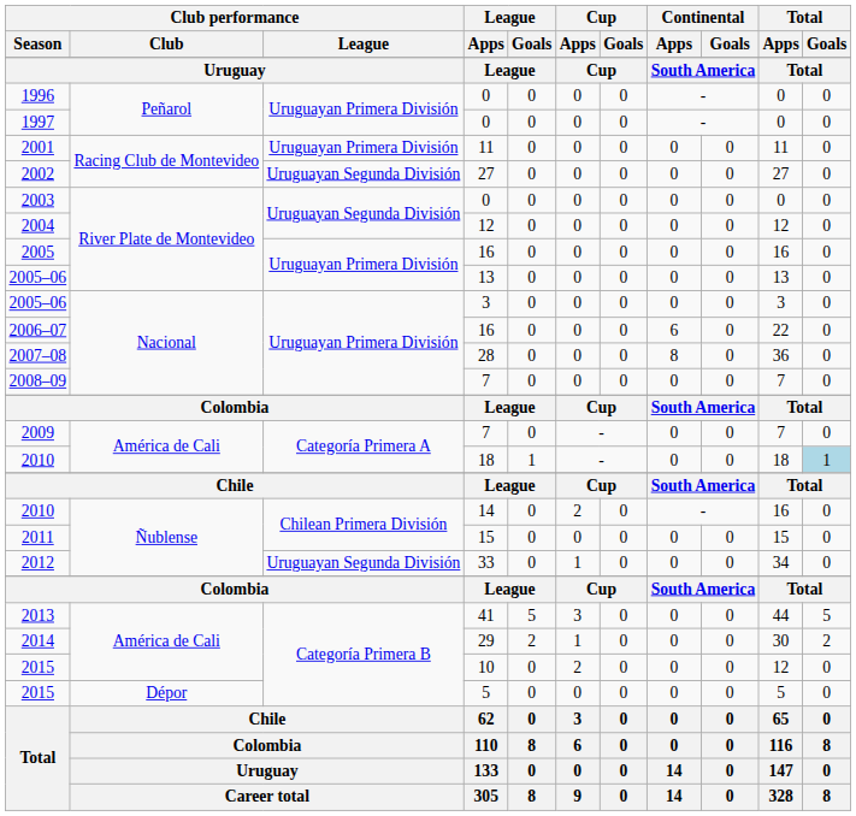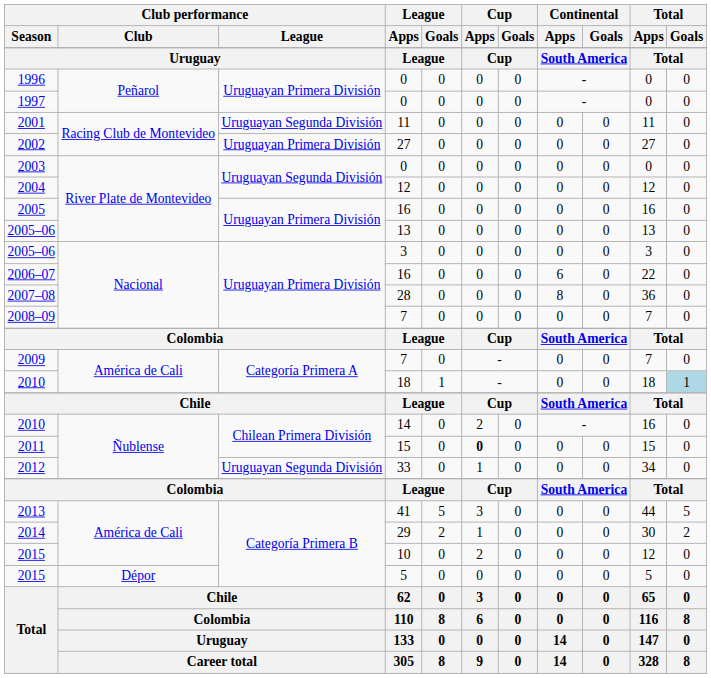2001 | Club performance / League: Uruguayan Primera División -> Uruguayan Segunda División
2002 | Club performance / League: Uruguayan Segunda División -> Uruguayan Primera División
2011 | Cup / Apps: normal -> bold
